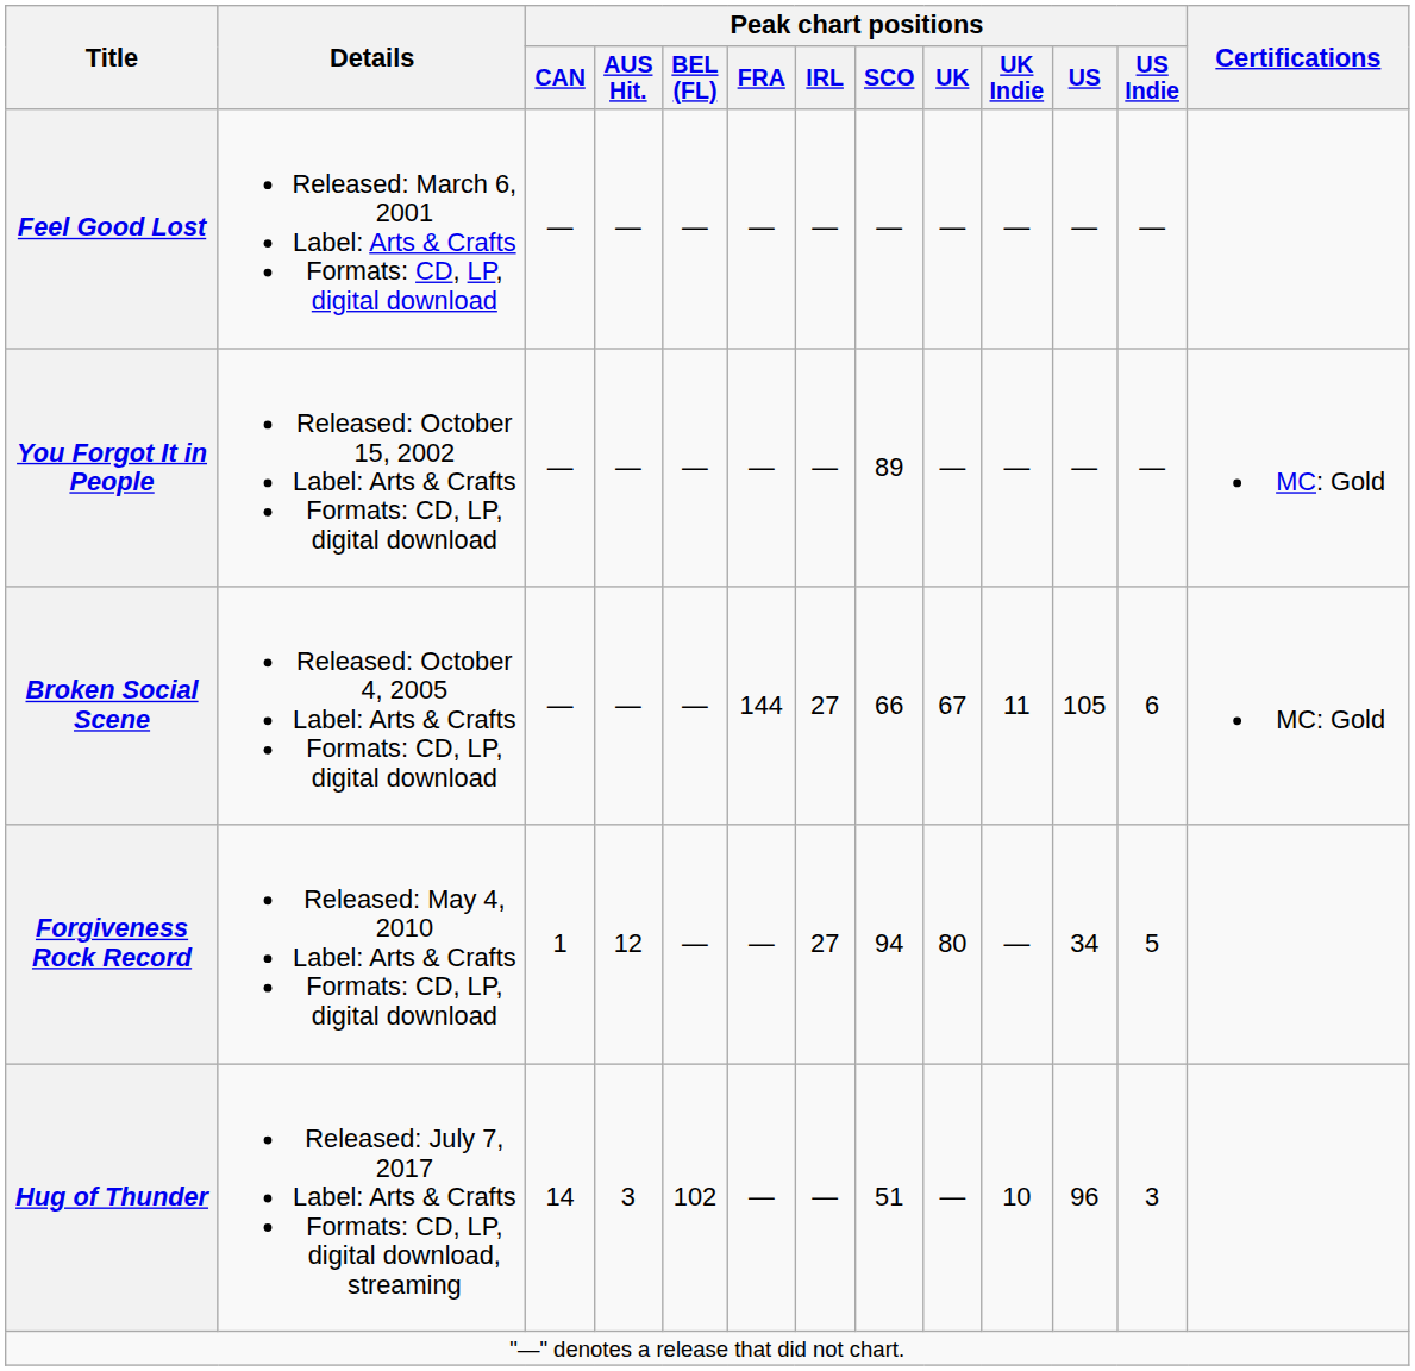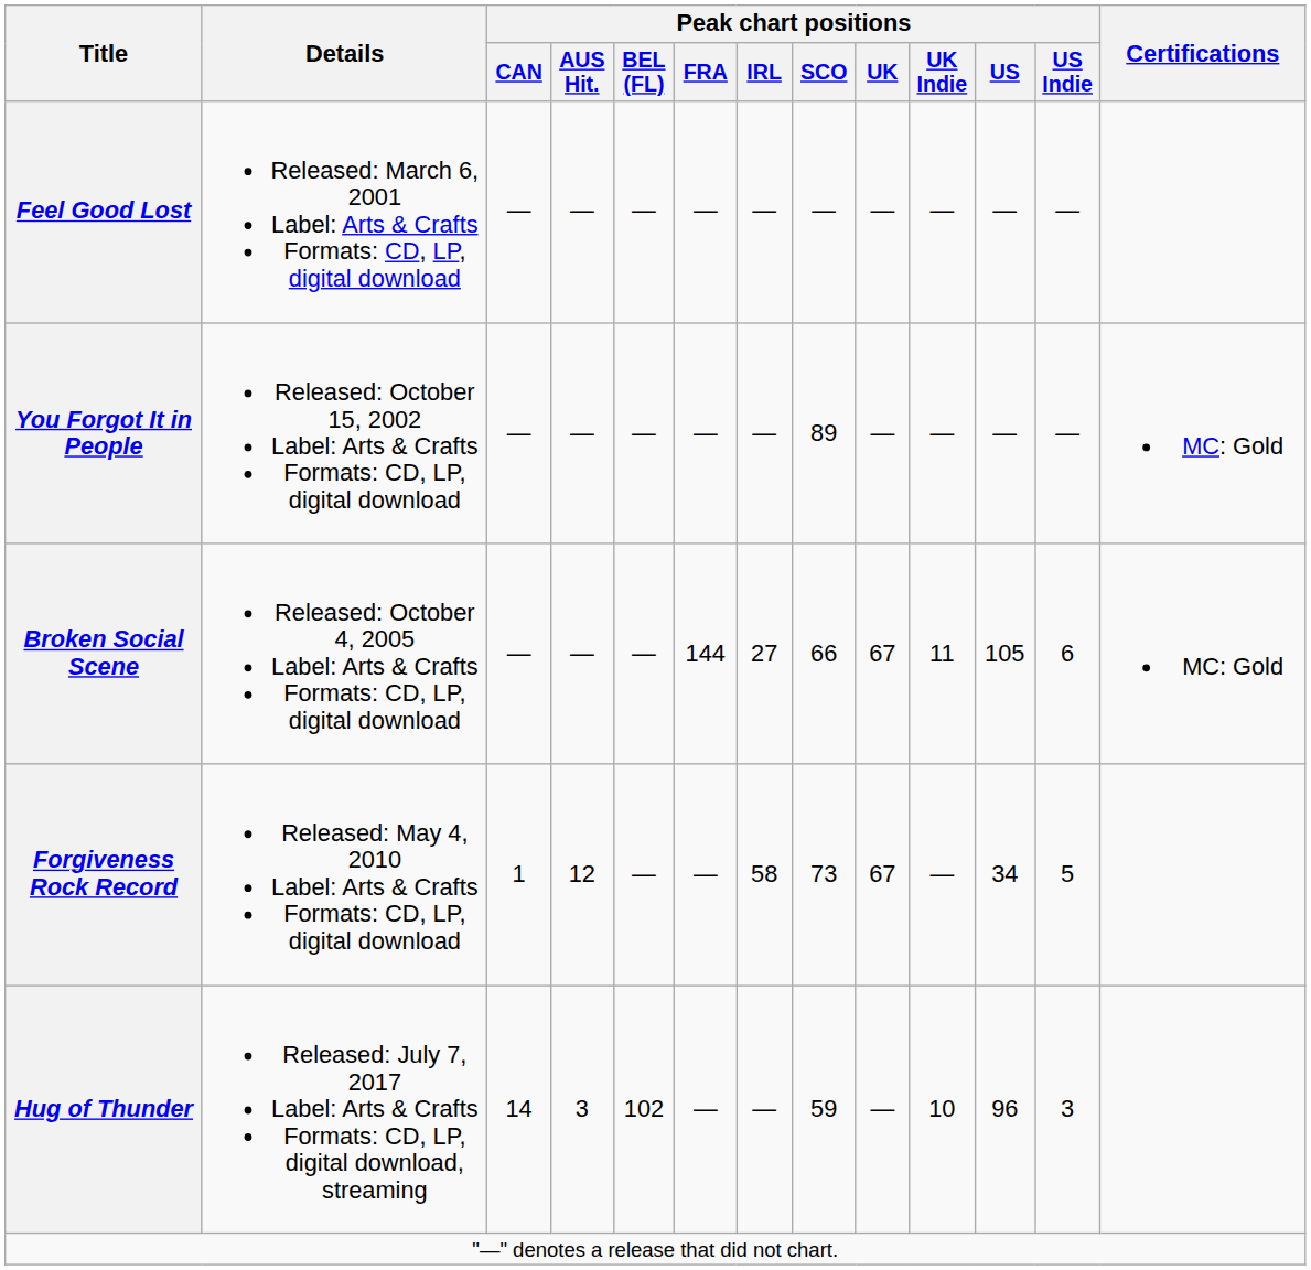Forgiveness Rock Record | Peak chart positions / IRL: 27 -> 58
Forgiveness Rock Record | Peak chart positions / SCO: 94 -> 73
Forgiveness Rock Record | Peak chart positions / UK: 80 -> 67
Hug of Thunder | Peak chart positions / SCO: 51 -> 59
